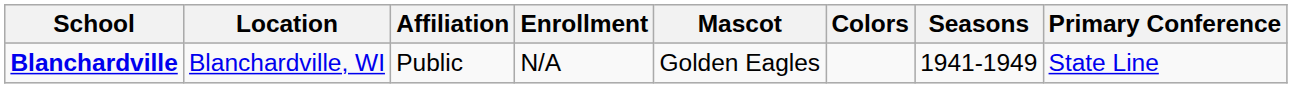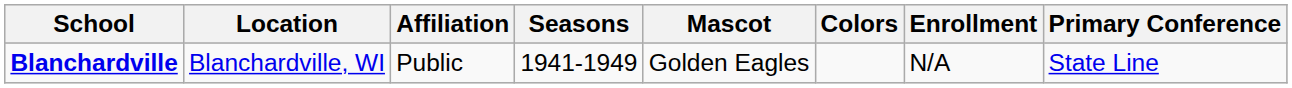columns swapped: Enrollment <-> Seasons
